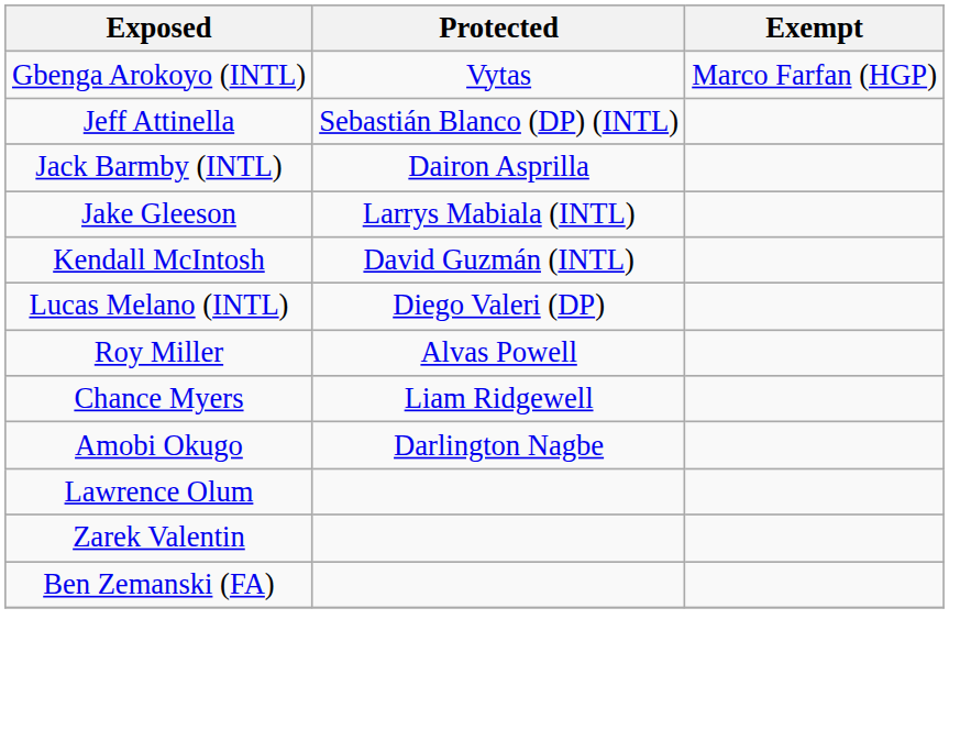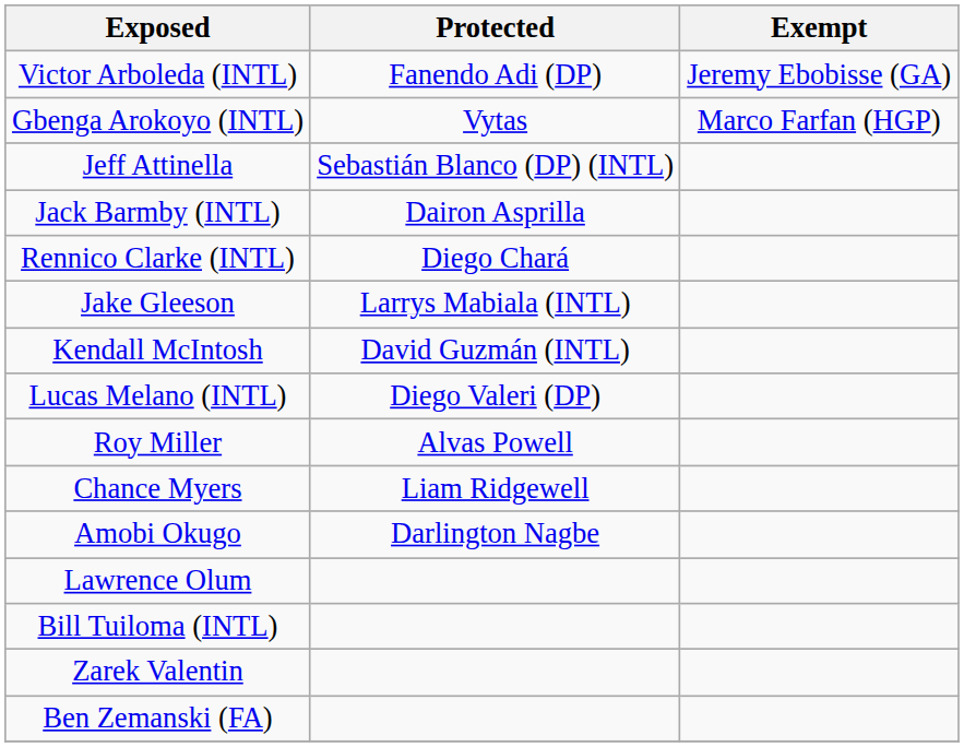+ row: Victor Arboleda (INTL) | Fanendo Adi (DP) | Jeremy Ebobisse (GA)
+ row: Rennico Clarke (INTL) | Diego Chará
+ row: Bill Tuiloma (INTL)
